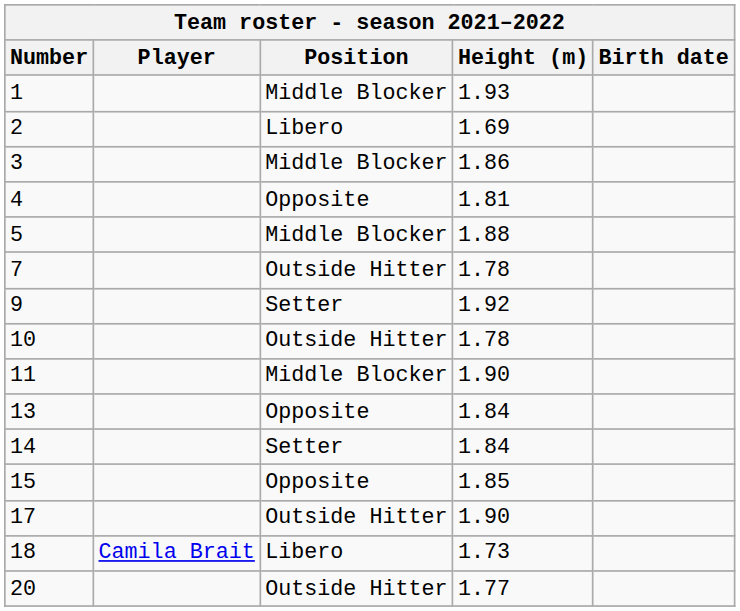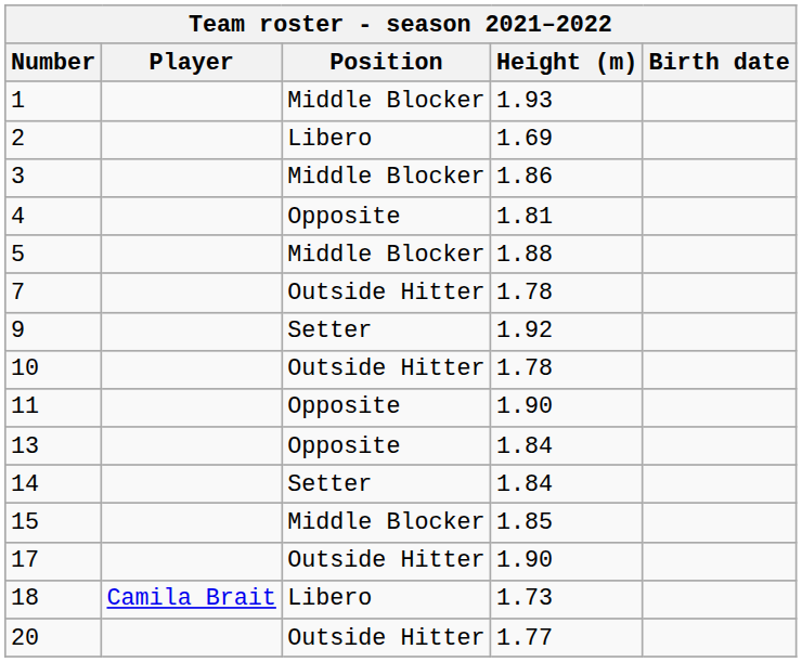11 | Position: Middle Blocker -> Opposite
15 | Position: Opposite -> Middle Blocker
